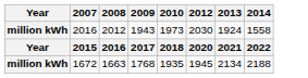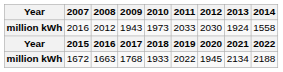+ column: 2011 | 2033 | 2019 | 2022
1672 | 2010: 1935 -> 1933
